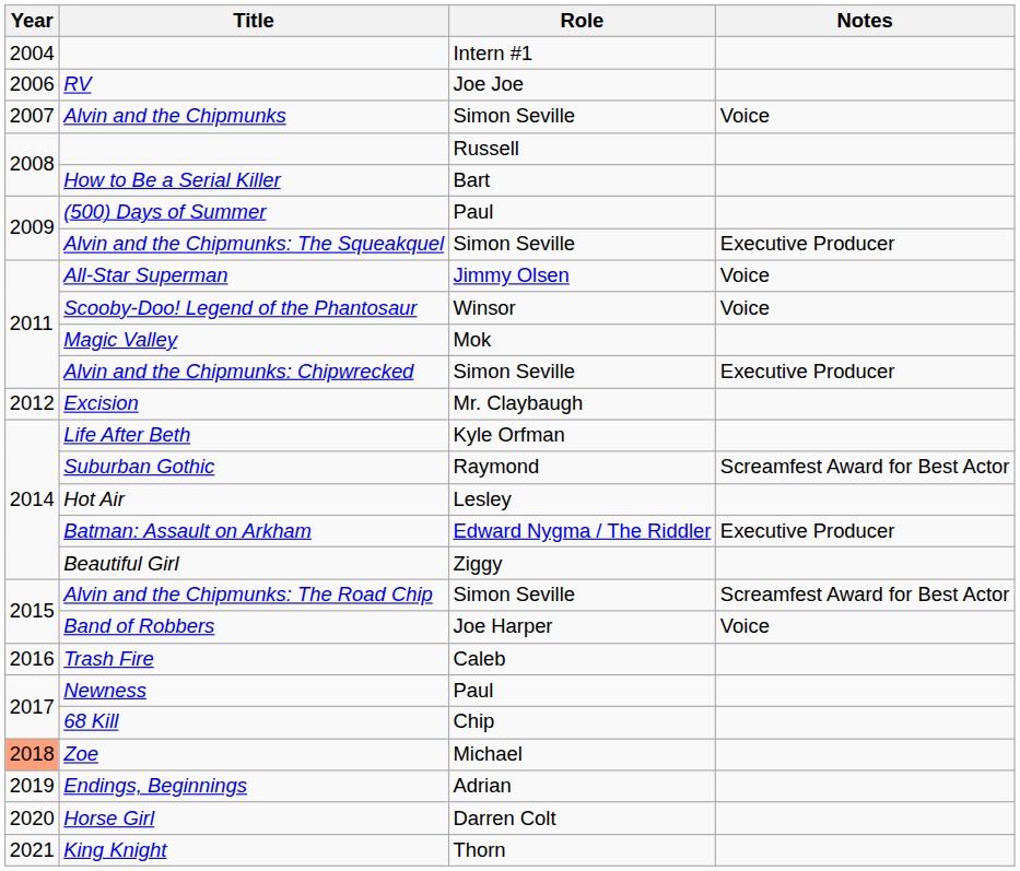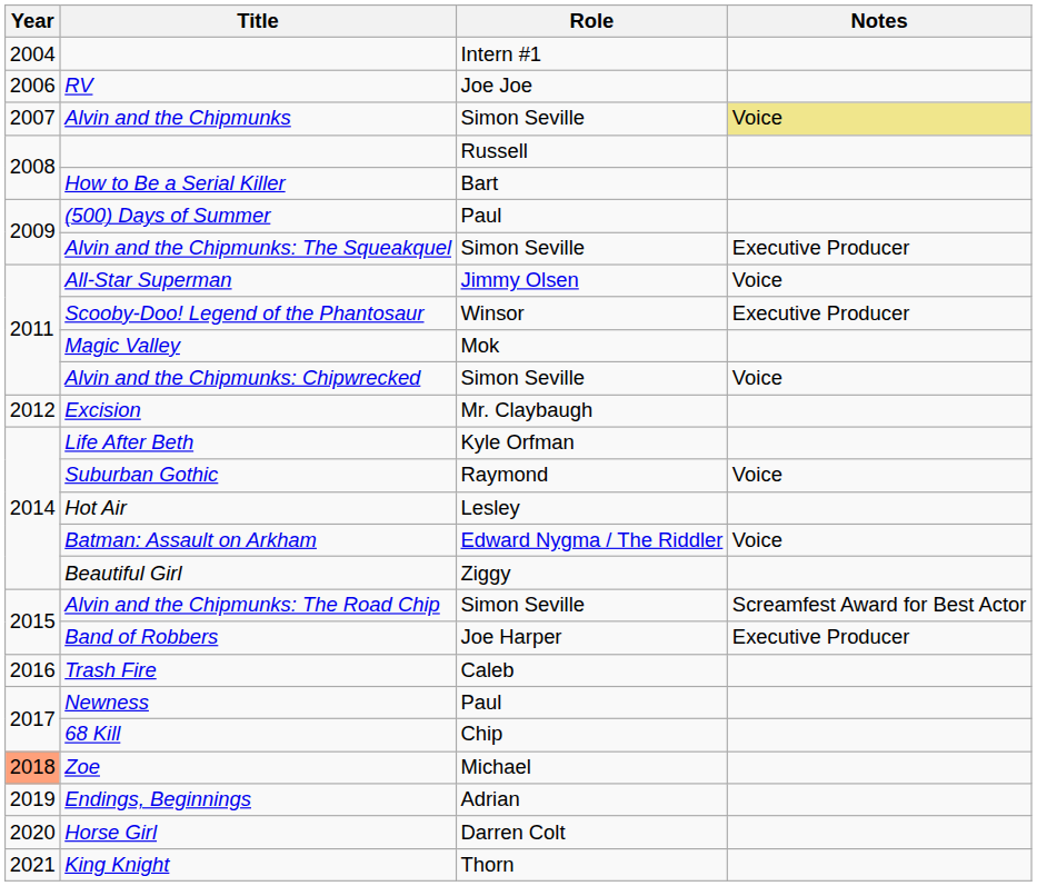Alvin and the Chipmunks | Notes: no background -> khaki background
Scooby-Doo! Legend of the Phantosaur | Notes: Voice -> Executive Producer
Alvin and the Chipmunks: Chipwrecked | Notes: Executive Producer -> Voice
Suburban Gothic | Notes: Screamfest Award for Best Actor -> Voice
Batman: Assault on Arkham | Notes: Executive Producer -> Voice
Band of Robbers | Notes: Voice -> Executive Producer
